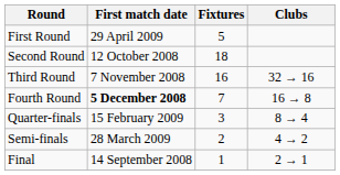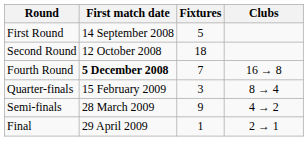First Round | First match date: 29 April 2009 -> 14 September 2008
- row: Third Round | 7 November 2008 | 16 | 32 → 16
Semi-finals | Fixtures: 2 -> 9
Final | First match date: 14 September 2008 -> 29 April 2009
